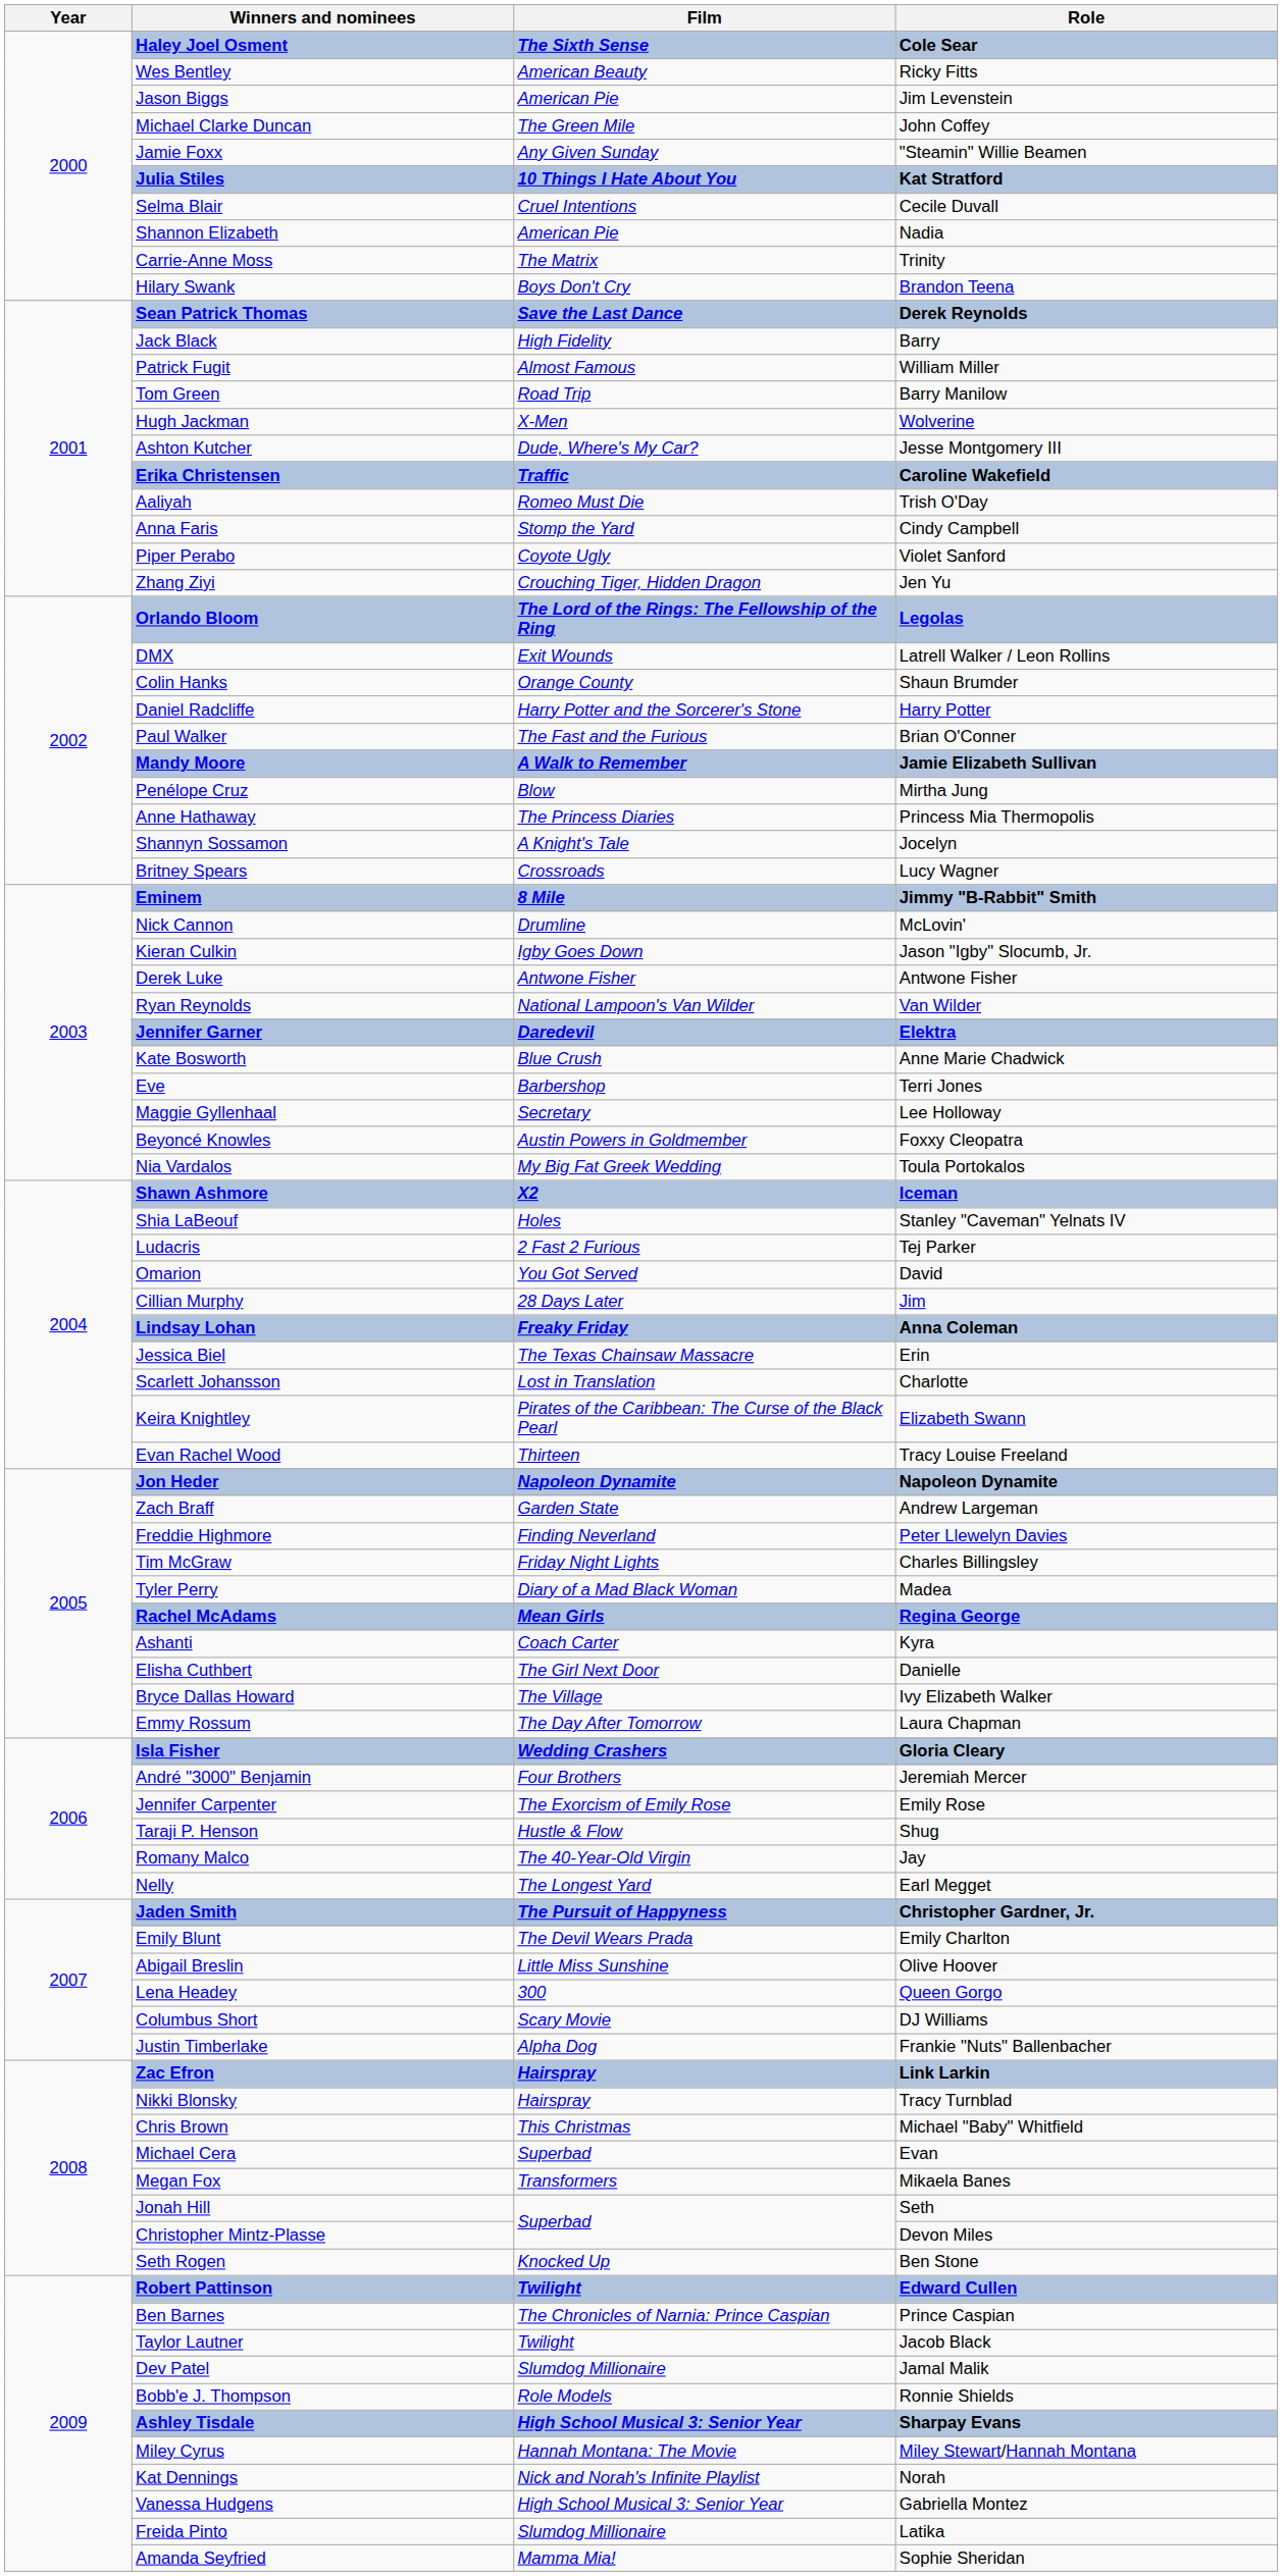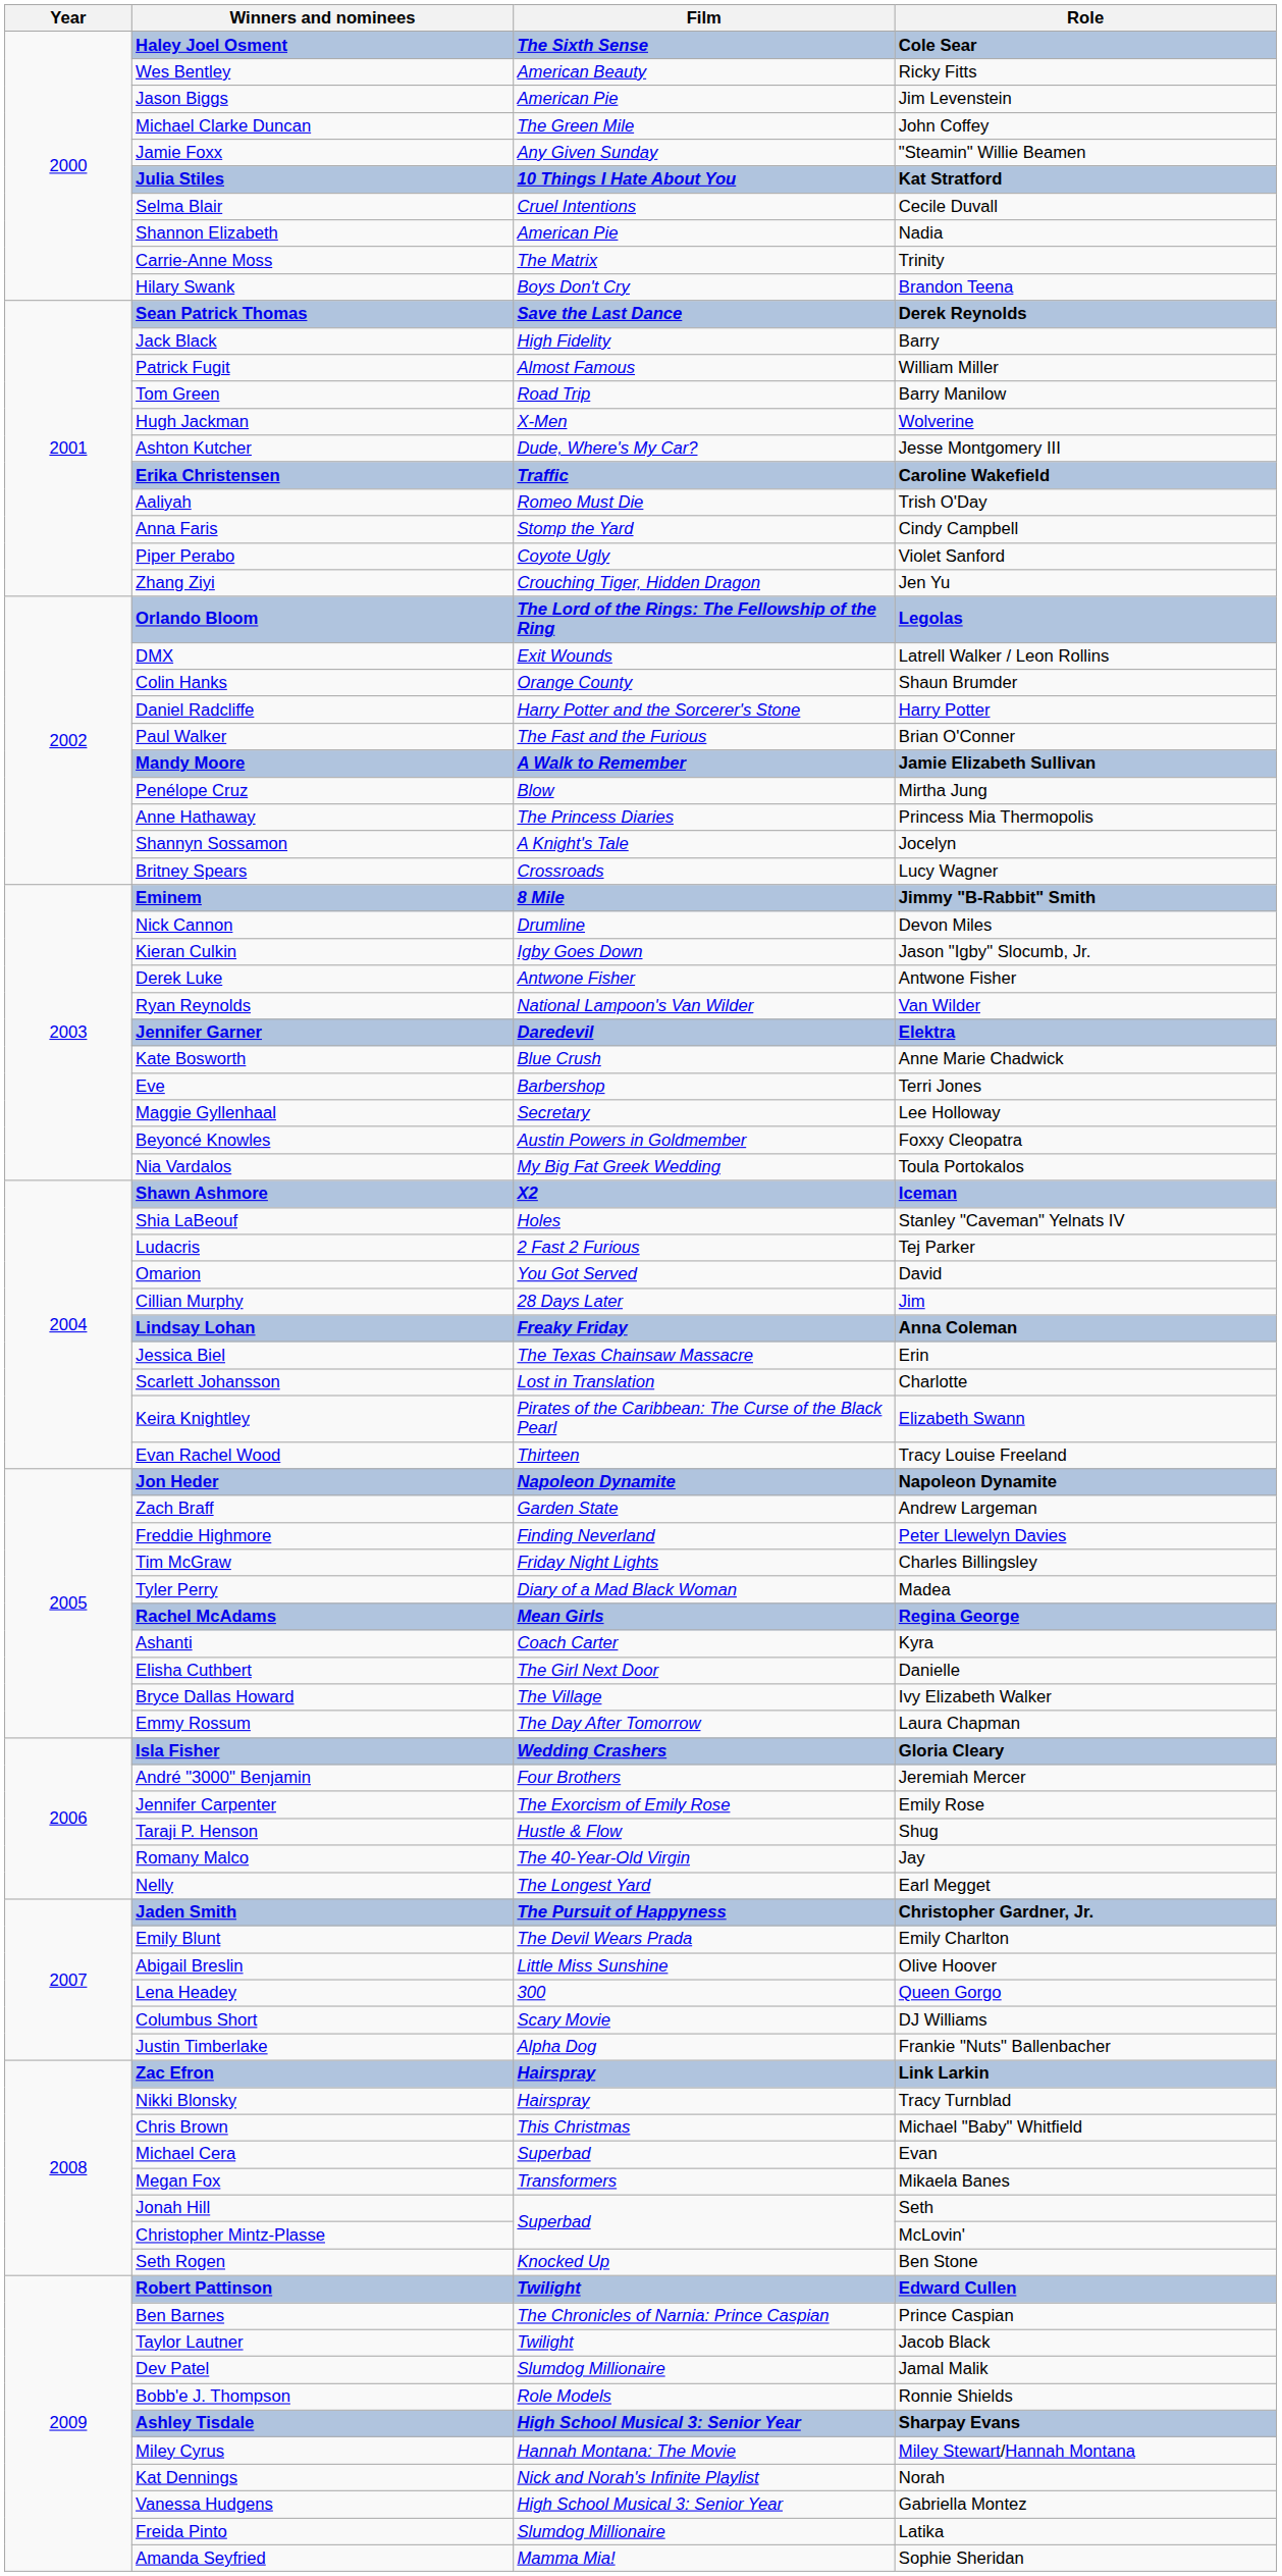Nick Cannon | Role: McLovin' -> Devon Miles
Christopher Mintz-Plasse | Role: Devon Miles -> McLovin'
